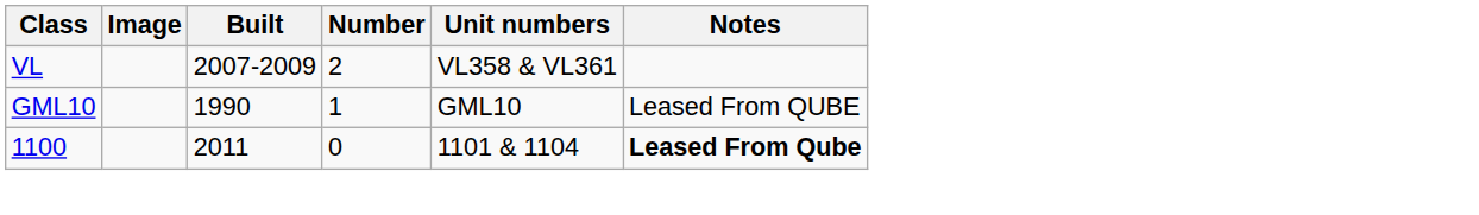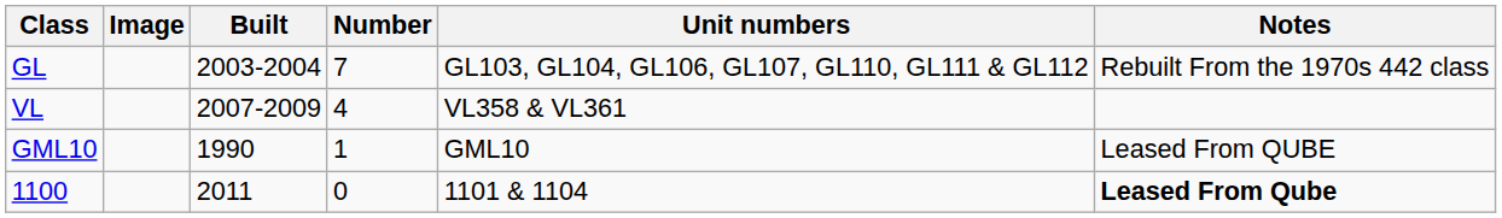+ row: GL | 2003-2004 | 7 | GL103, GL104, GL106, GL107, GL110, GL111 & GL112 | Rebuilt From the 1970s 442 class
VL | Number: 2 -> 4
